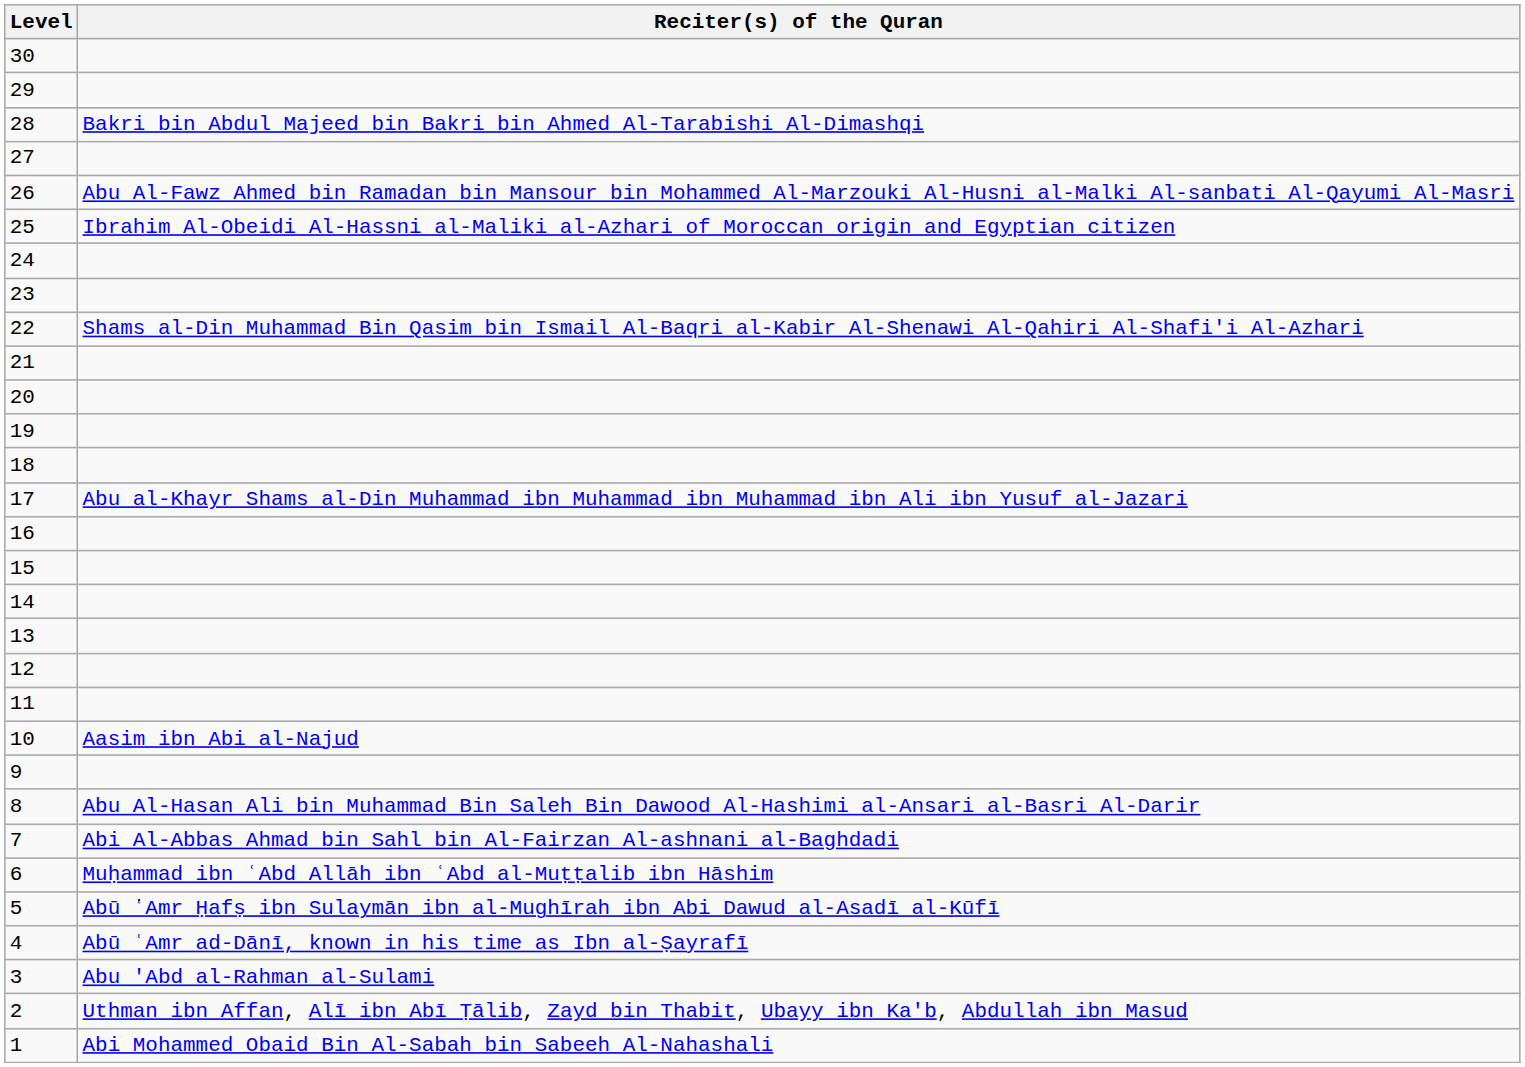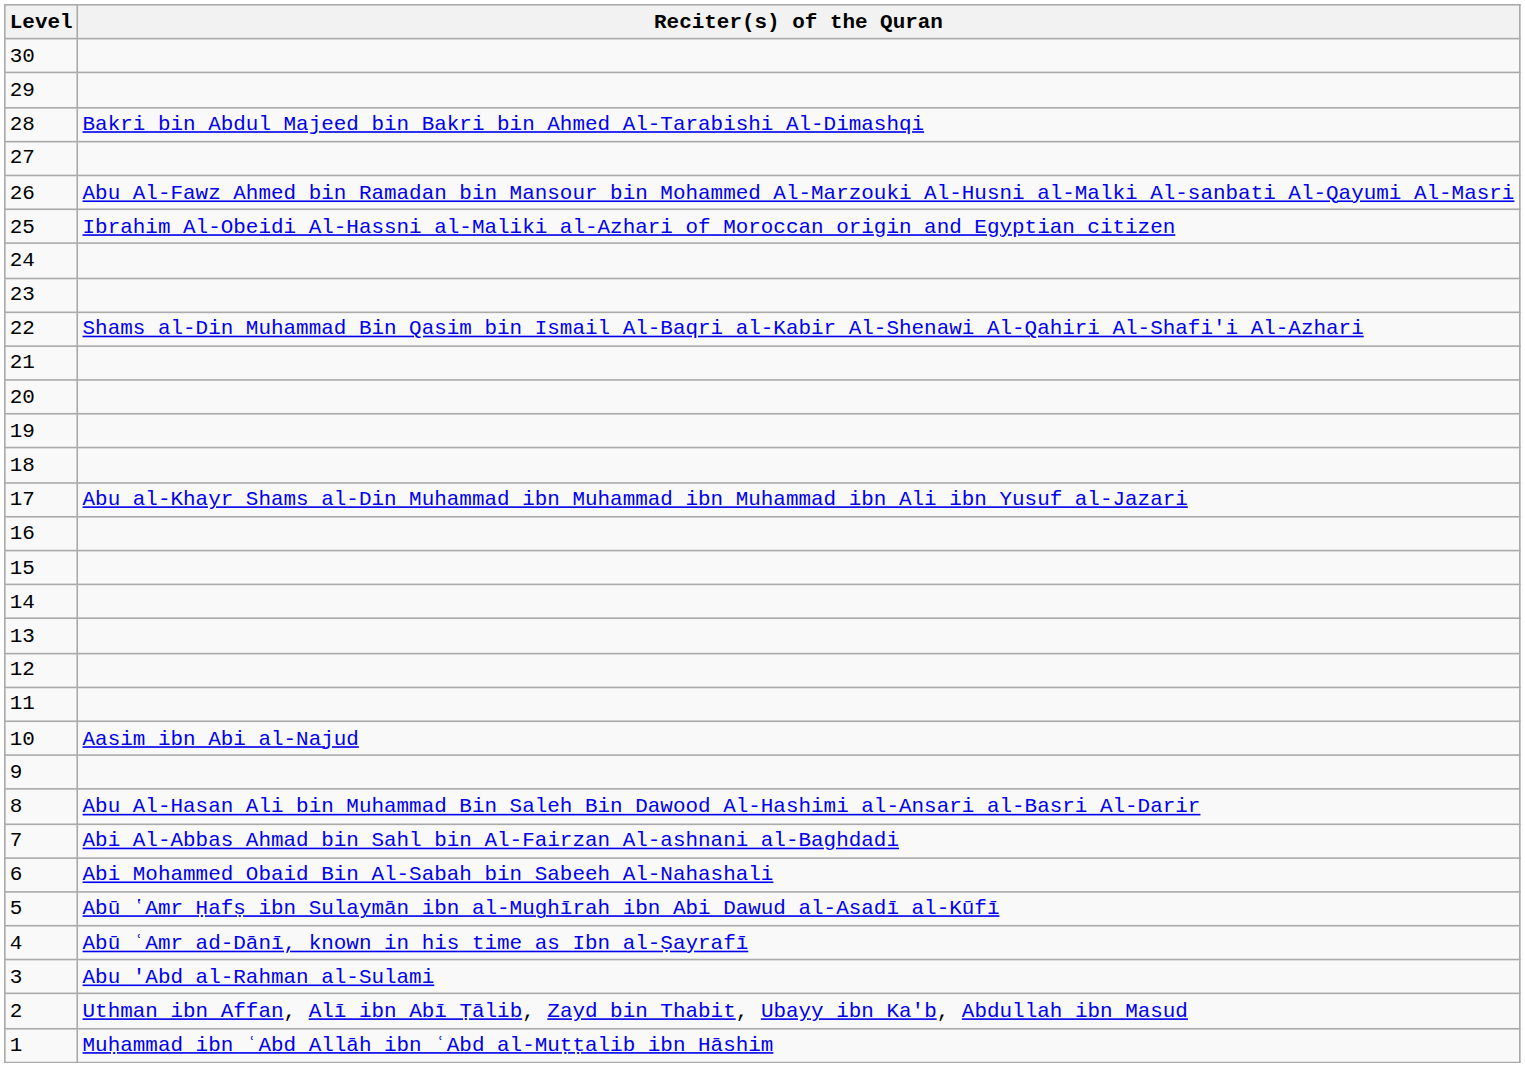6 | Reciter(s) of the Quran: Muḥammad ibn ʿAbd Allāh ibn ʿAbd al-Muṭṭalib ibn Hāshim -> Abi Mohammed Obaid Bin Al-Sabah bin Sabeeh Al-Nahashali
1 | Reciter(s) of the Quran: Abi Mohammed Obaid Bin Al-Sabah bin Sabeeh Al-Nahashali -> Muḥammad ibn ʿAbd Allāh ibn ʿAbd al-Muṭṭalib ibn Hāshim
